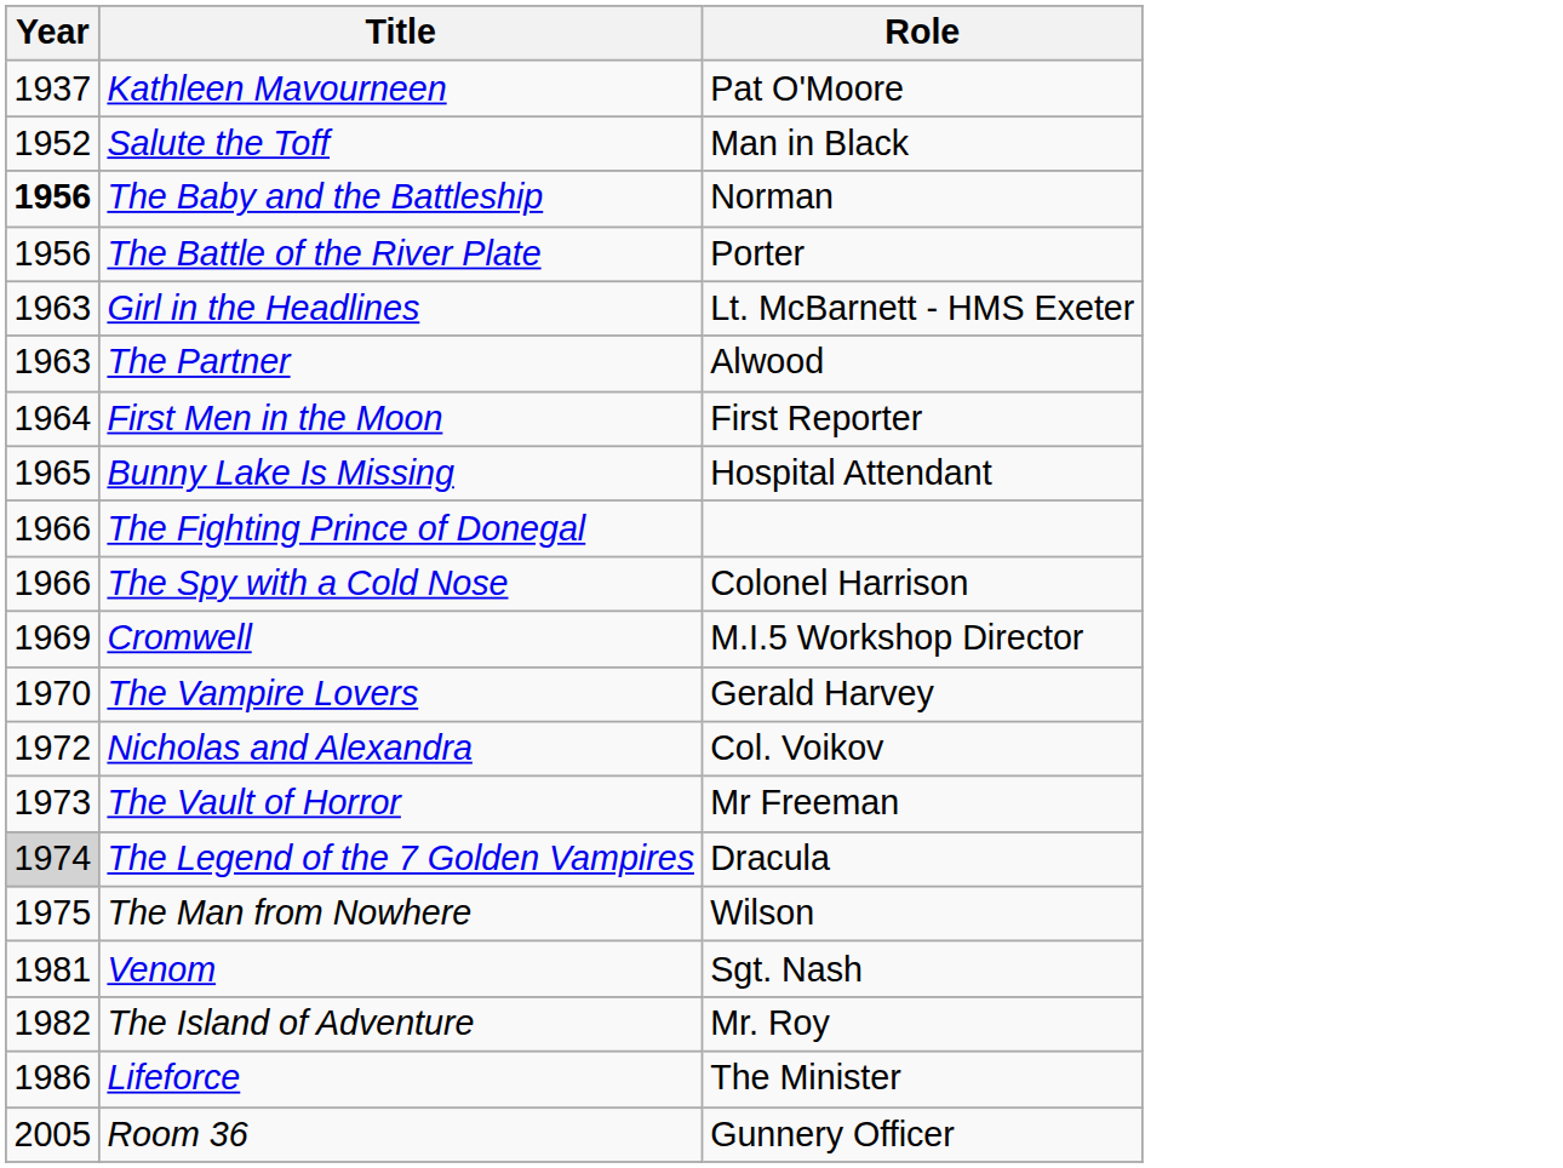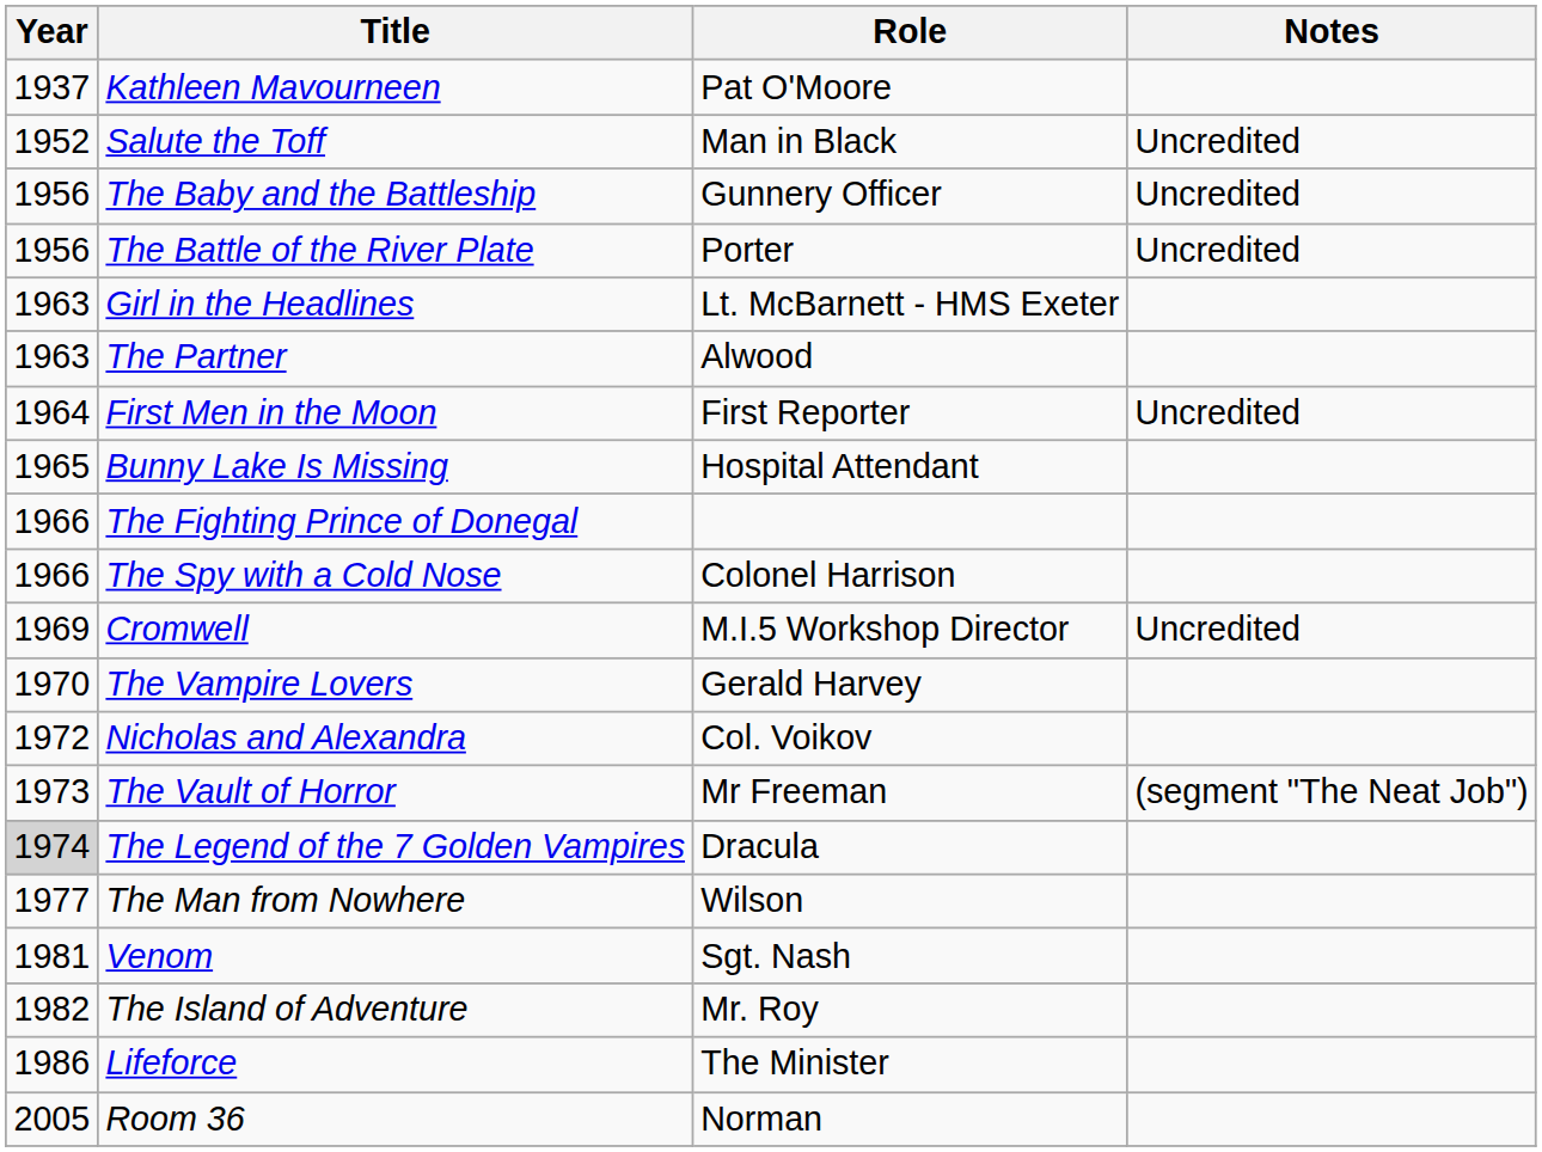+ column: Notes | Uncredited | Uncredited | Uncredited | Uncredited | Uncredited | (segment "The Neat Job")
The Baby and the Battleship | Year: bold -> normal
The Baby and the Battleship | Role: Norman -> Gunnery Officer
The Man from Nowhere | Year: 1975 -> 1977
Room 36 | Role: Gunnery Officer -> Norman
